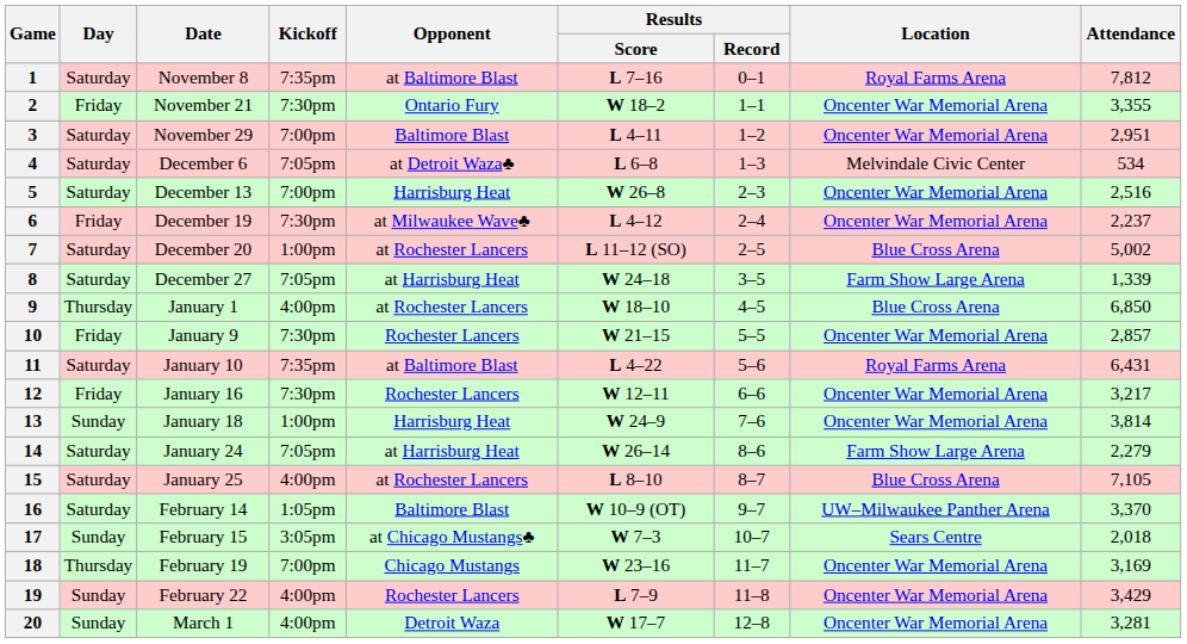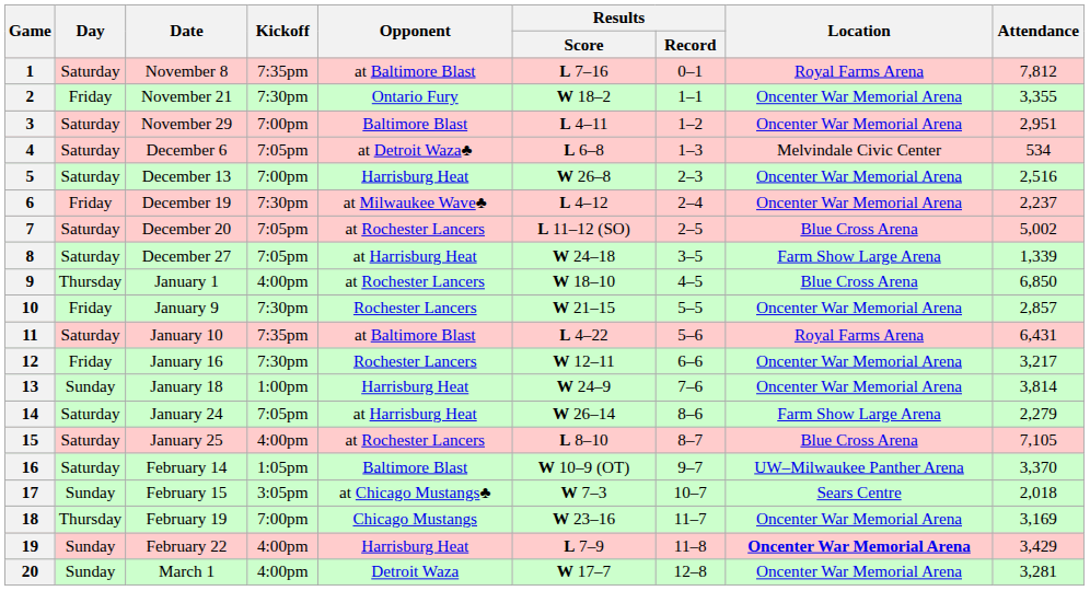7 | Kickoff: 1:00pm -> 7:05pm
19 | Opponent: Rochester Lancers -> Harrisburg Heat
19 | Location: normal -> bold
